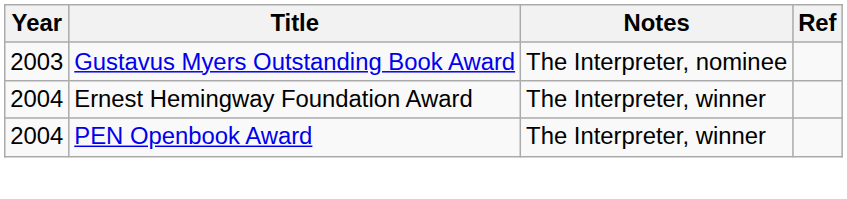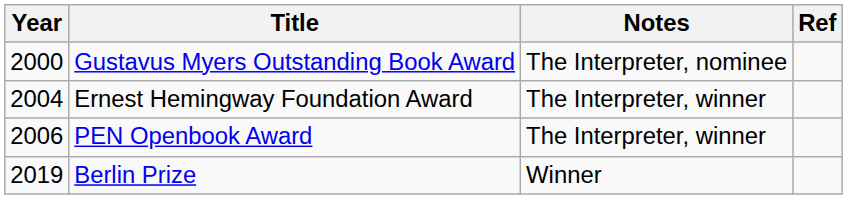Gustavus Myers Outstanding Book Award | Year: 2003 -> 2000
PEN Openbook Award | Year: 2004 -> 2006
+ row: 2019 | Berlin Prize | Winner
